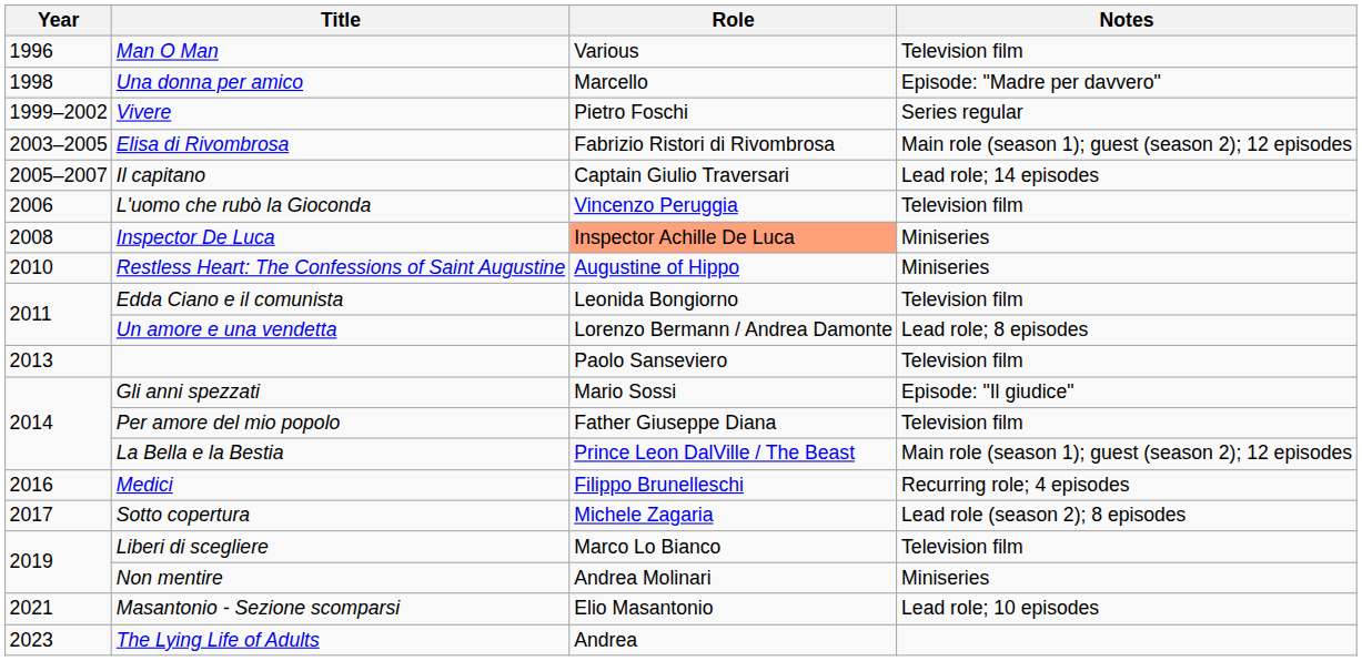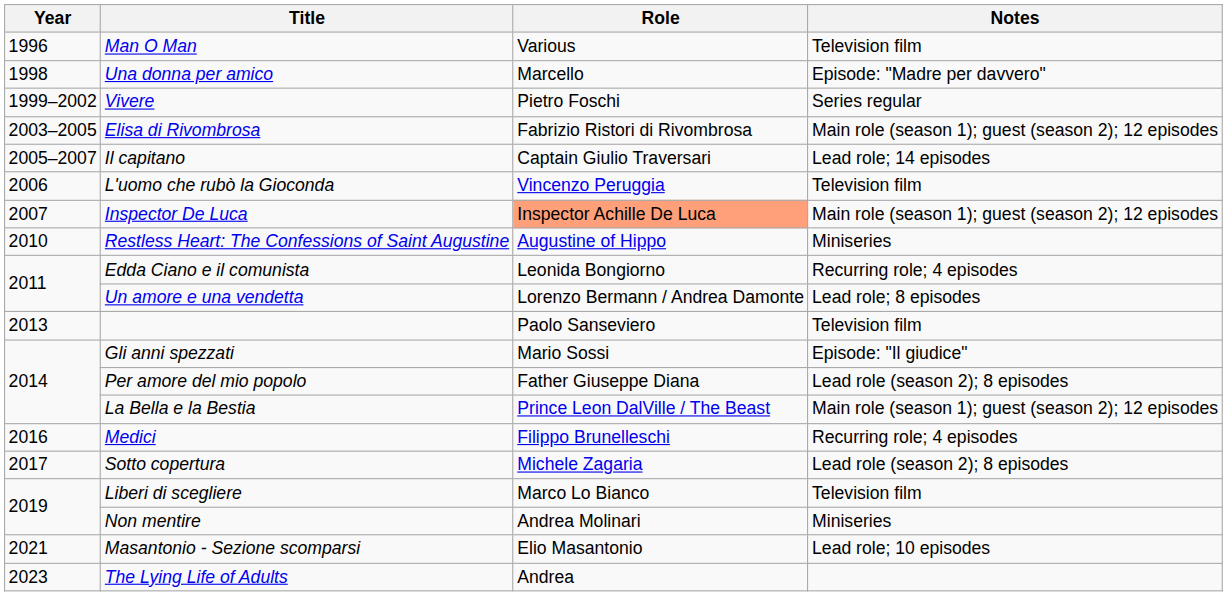Inspector De Luca | Year: 2008 -> 2007
Inspector De Luca | Notes: Miniseries -> Main role (season 1); guest (season 2); 12 episodes
Edda Ciano e il comunista | Notes: Television film -> Recurring role; 4 episodes
Per amore del mio popolo | Notes: Television film -> Lead role (season 2); 8 episodes
